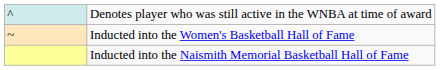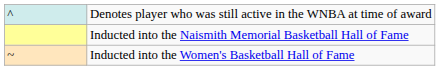rows swapped: Inducted into the Women's Basketball Hall of Fame <-> Inducted into the Naismith Memorial Basketball Hall of Fame
